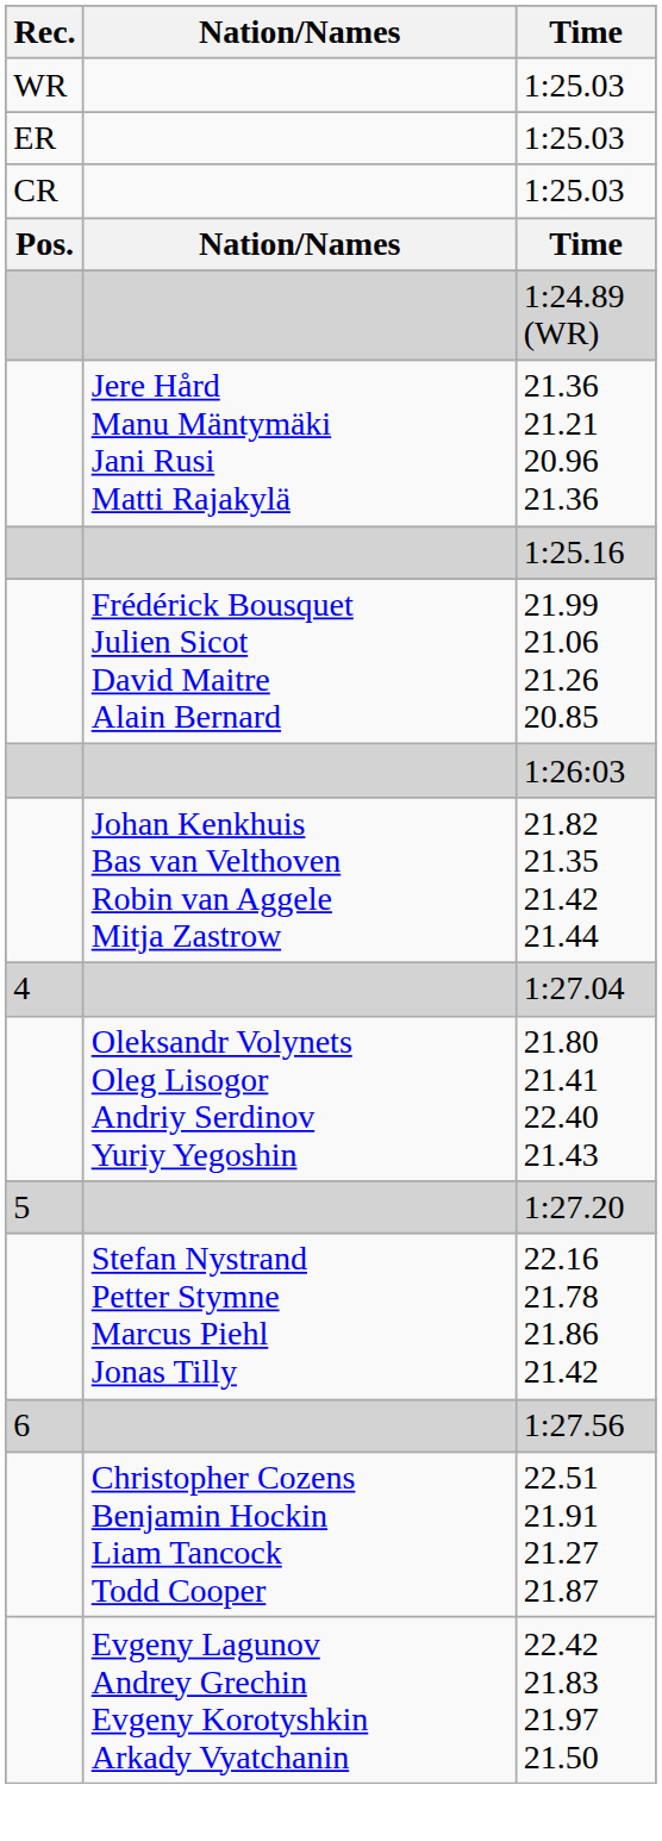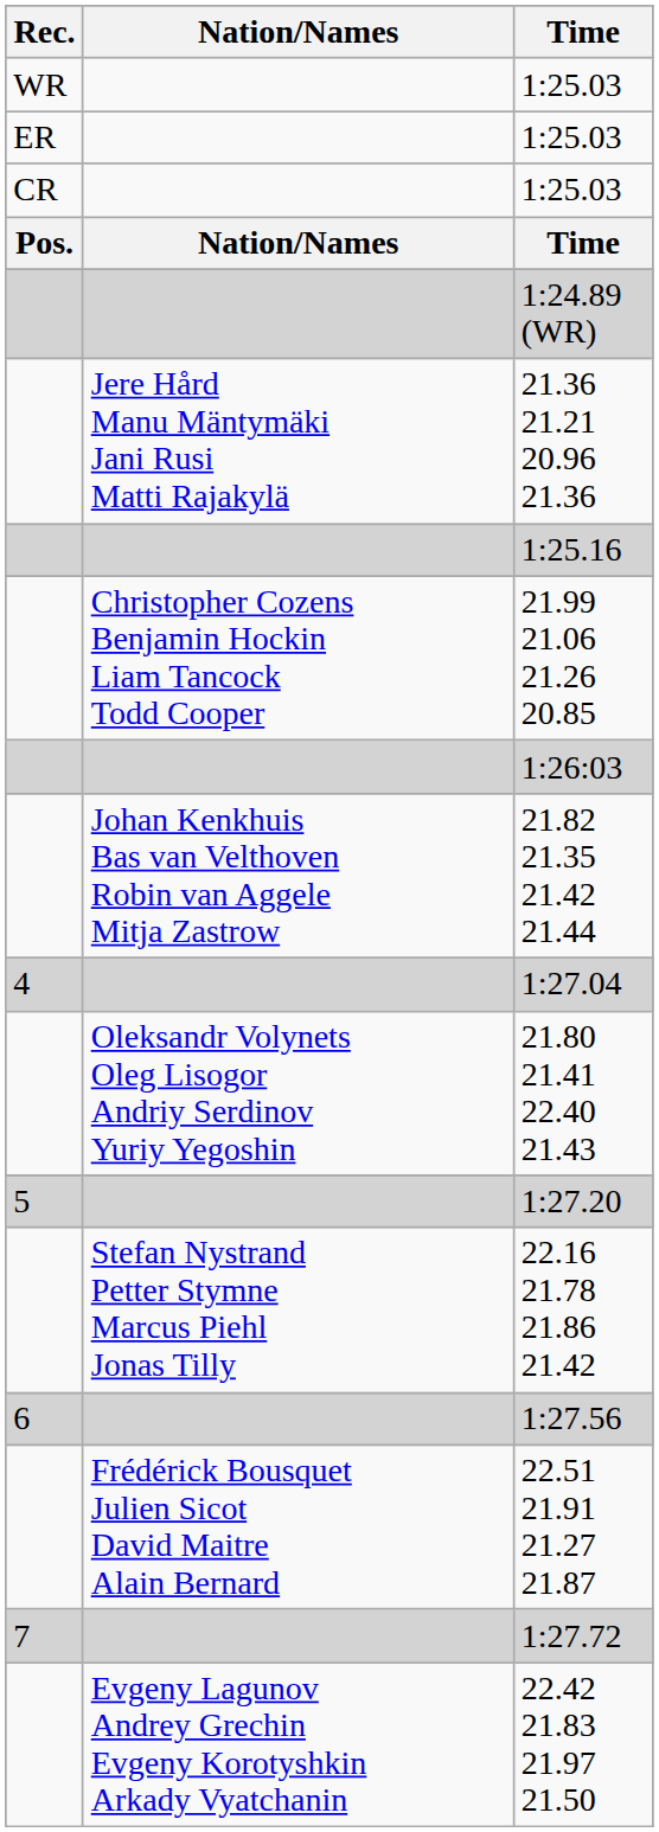21.99 21.06 21.26 20.85 | Nation/Names: Frédérick Bousquet Julien Sicot David Maitre Alain Bernard -> Christopher Cozens Benjamin Hockin Liam Tancock Todd Cooper
22.51 21.91 21.27 21.87 | Nation/Names: Christopher Cozens Benjamin Hockin Liam Tancock Todd Cooper -> Frédérick Bousquet Julien Sicot David Maitre Alain Bernard
+ row: 7 | 1:27.72
